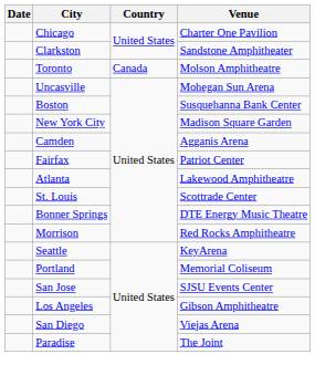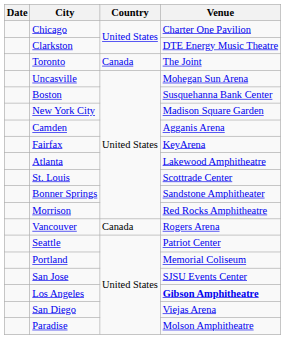Clarkston | Venue: Sandstone Amphitheater -> DTE Energy Music Theatre
Toronto | Venue: Molson Amphitheatre -> The Joint
Fairfax | Venue: Patriot Center -> KeyArena
Bonner Springs | Venue: DTE Energy Music Theatre -> Sandstone Amphitheater
+ row: Vancouver | Canada | Rogers Arena
Seattle | Venue: KeyArena -> Patriot Center
Los Angeles | Venue: normal -> bold
Paradise | Venue: The Joint -> Molson Amphitheatre
